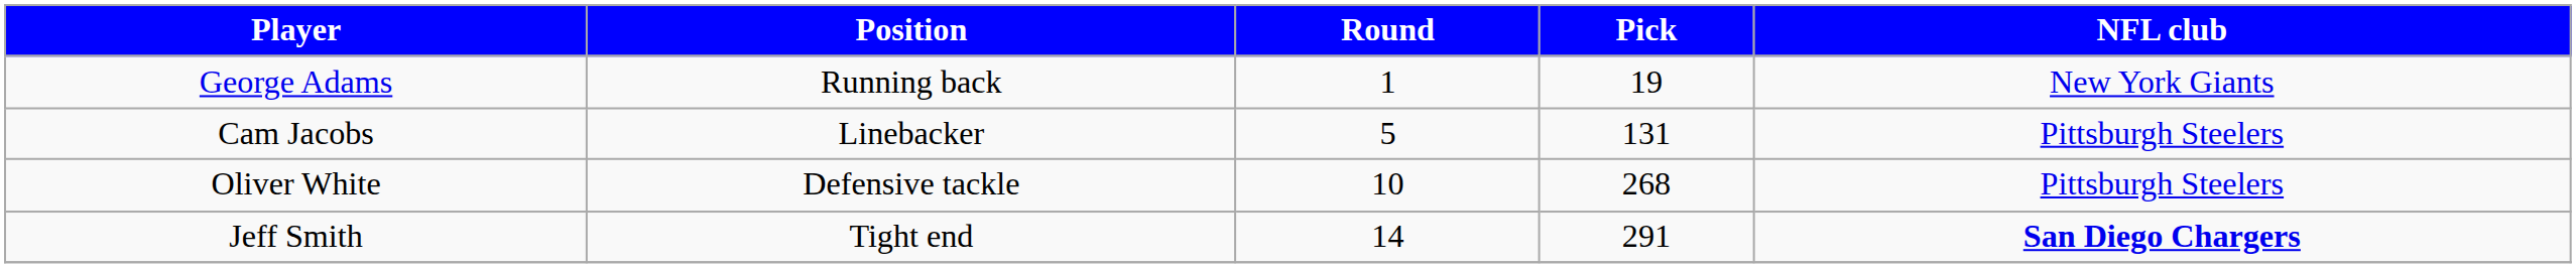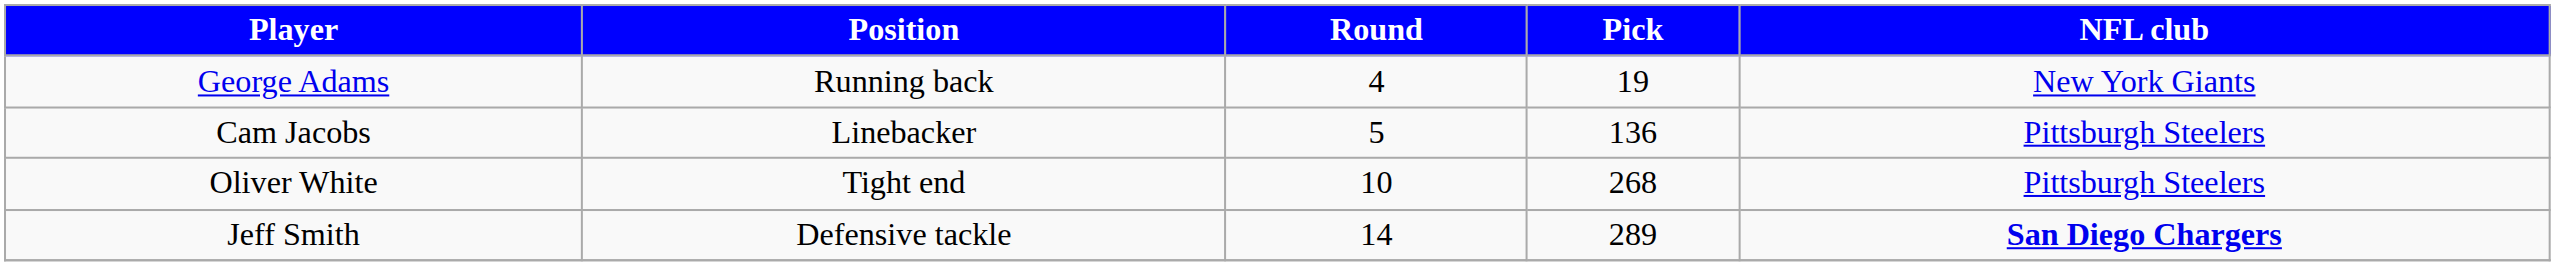George Adams | Round: 1 -> 4
Cam Jacobs | Pick: 131 -> 136
Oliver White | Position: Defensive tackle -> Tight end
Jeff Smith | Position: Tight end -> Defensive tackle
Jeff Smith | Pick: 291 -> 289
